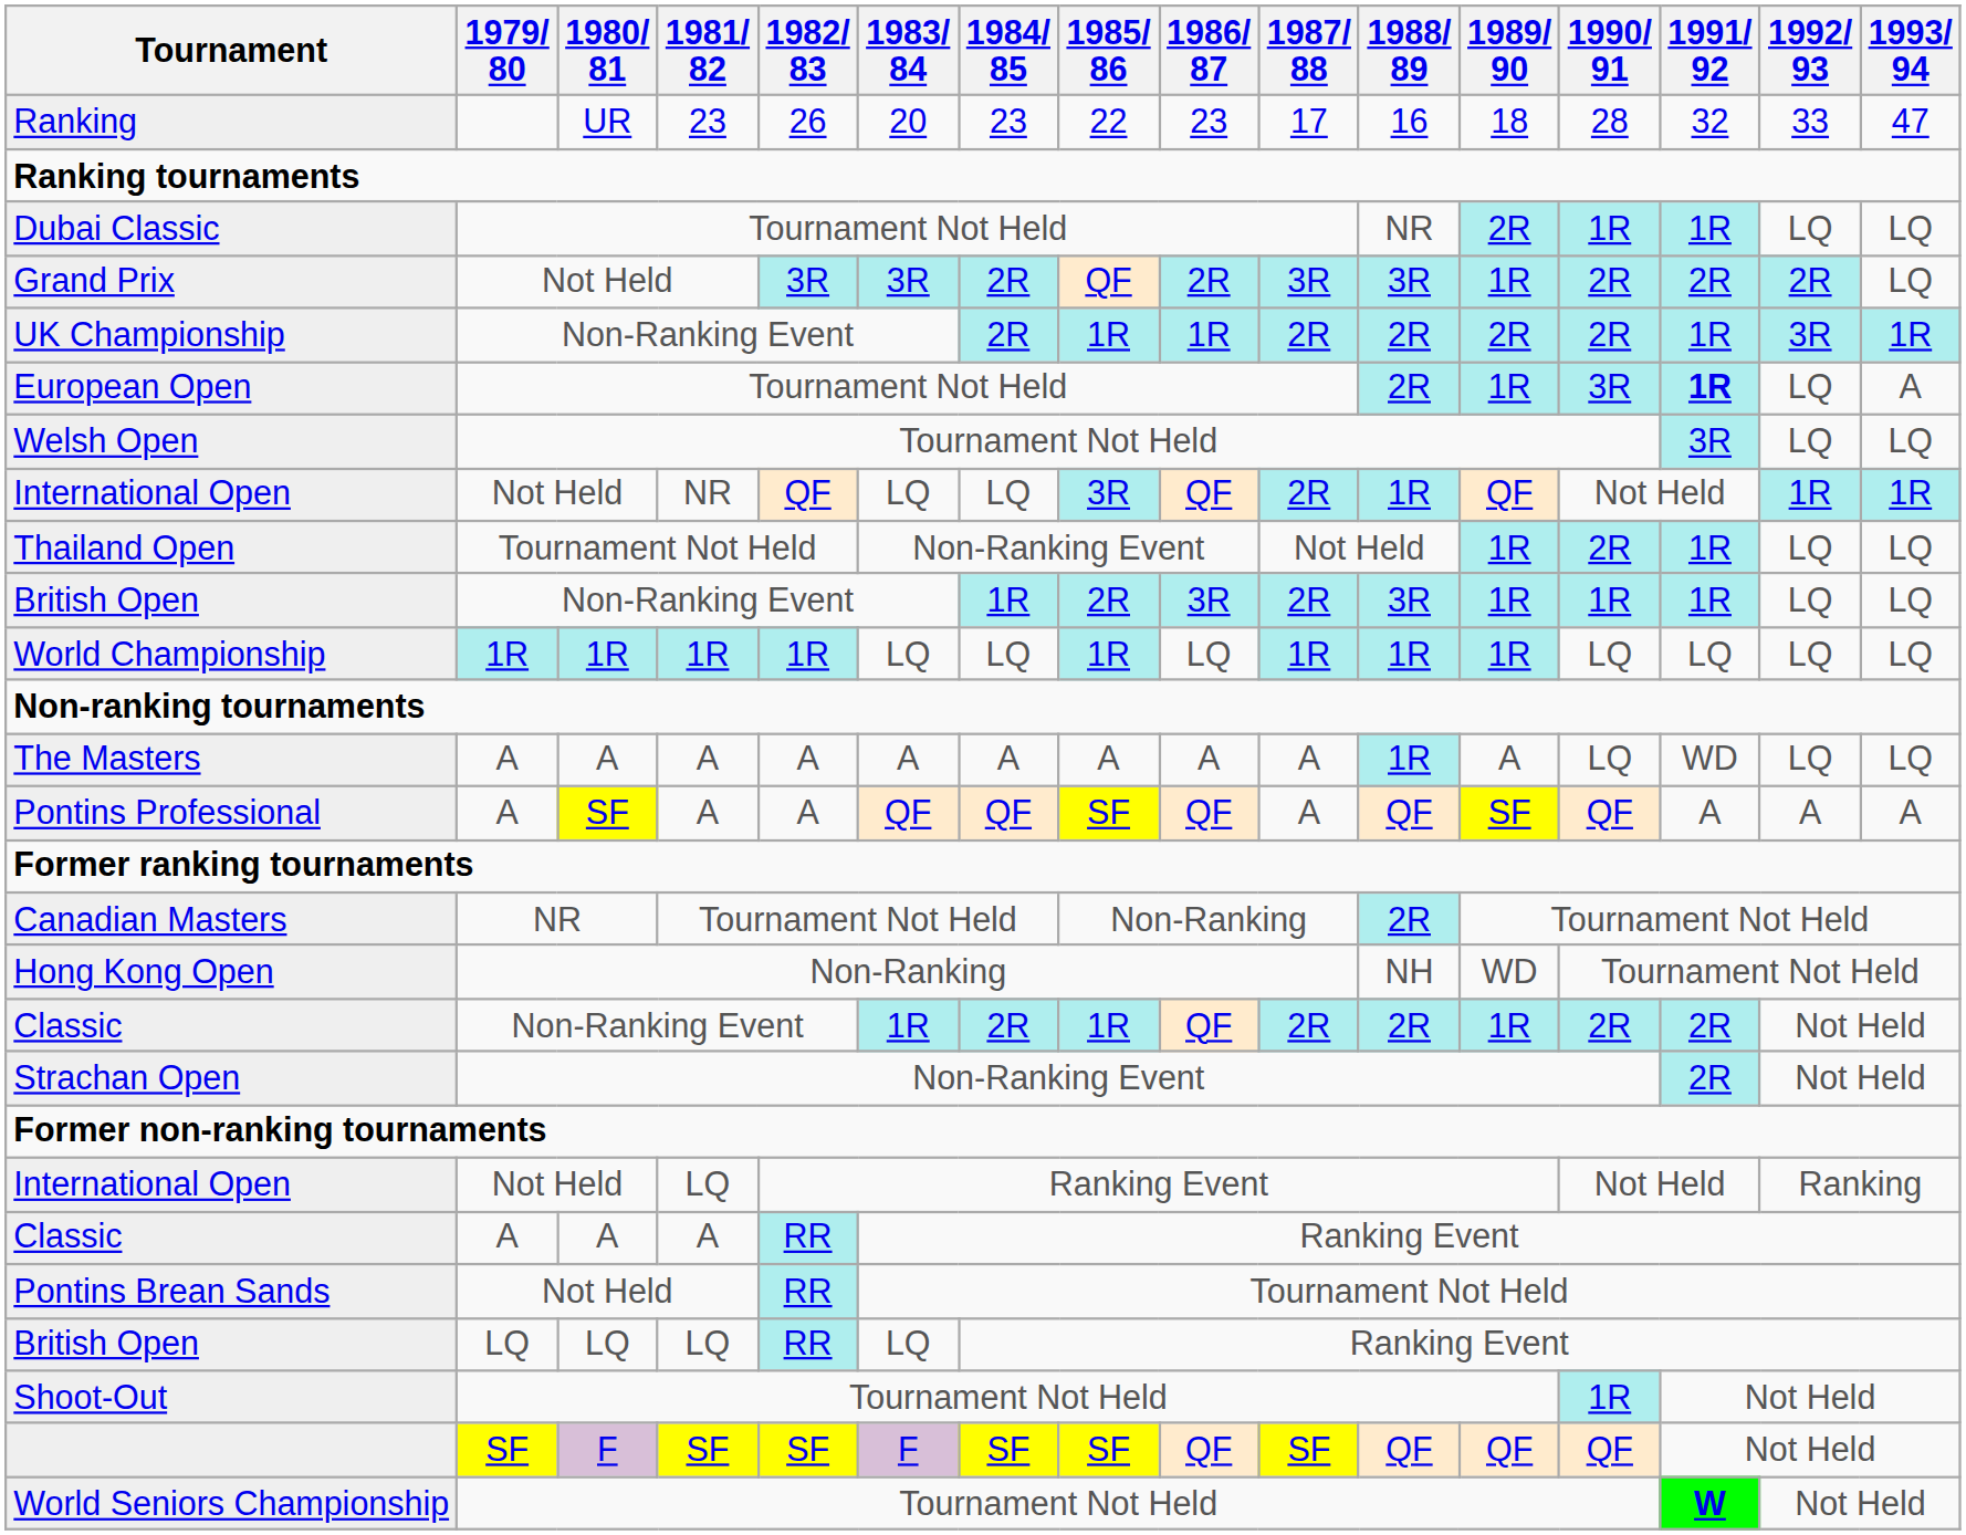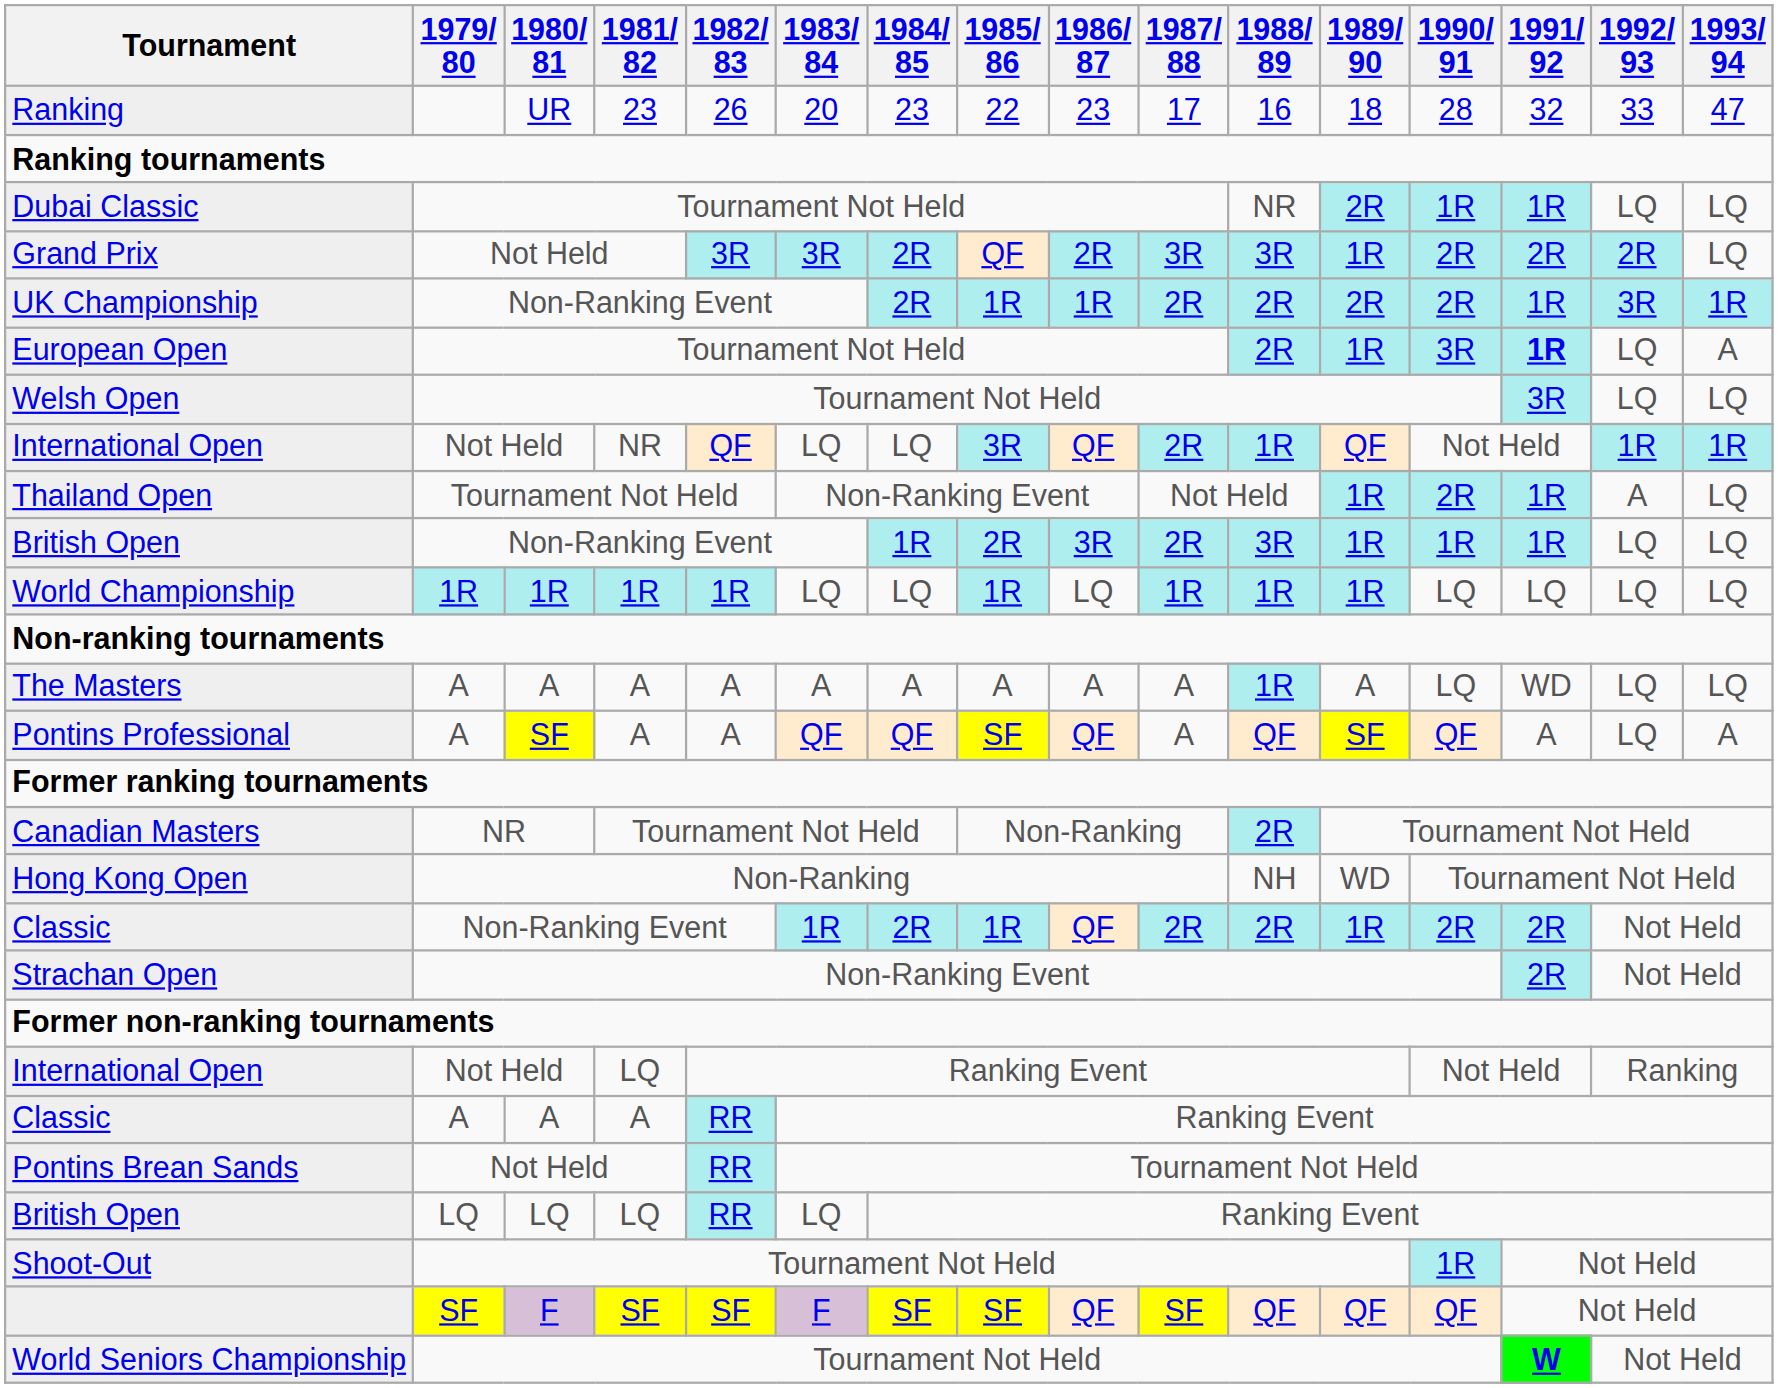Thailand Open | 1992/ 93: LQ -> A
Pontins Professional | 1992/ 93: A -> LQ
